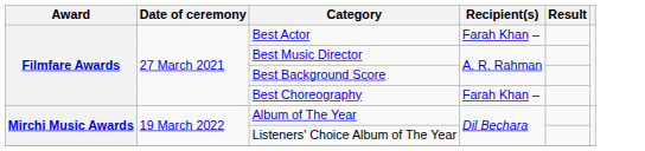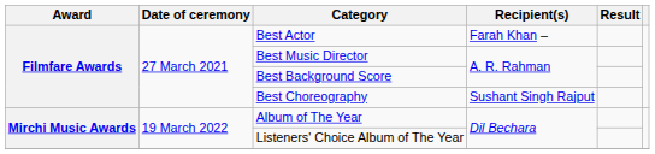Best Choreography | Recipient(s): Farah Khan – -> Sushant Singh Rajput
